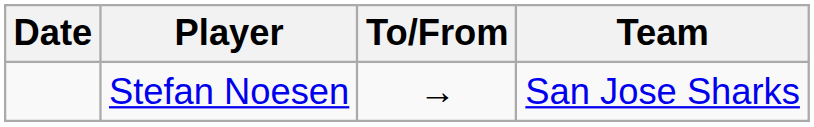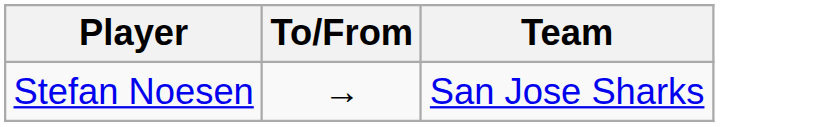- column: Date
